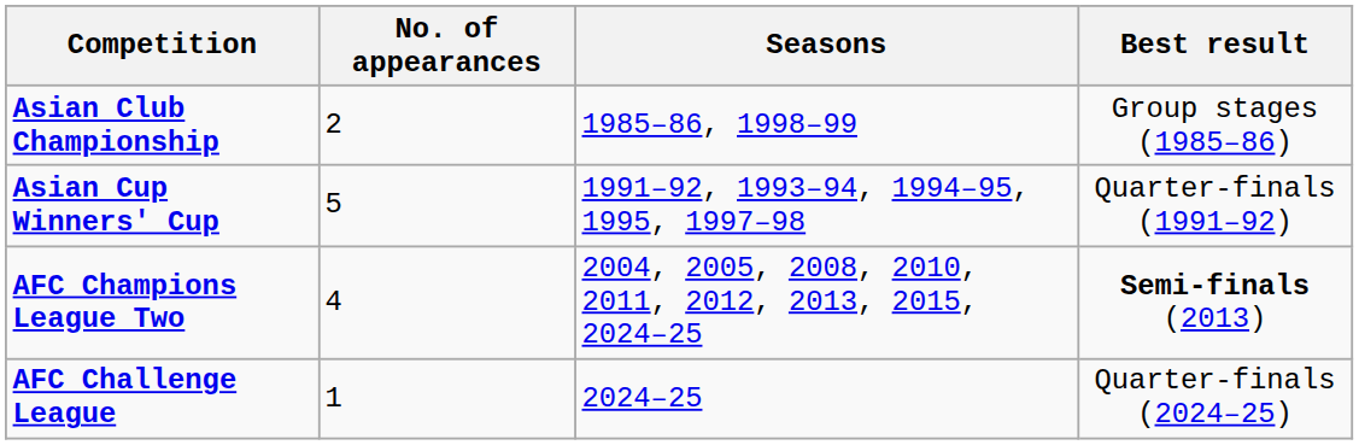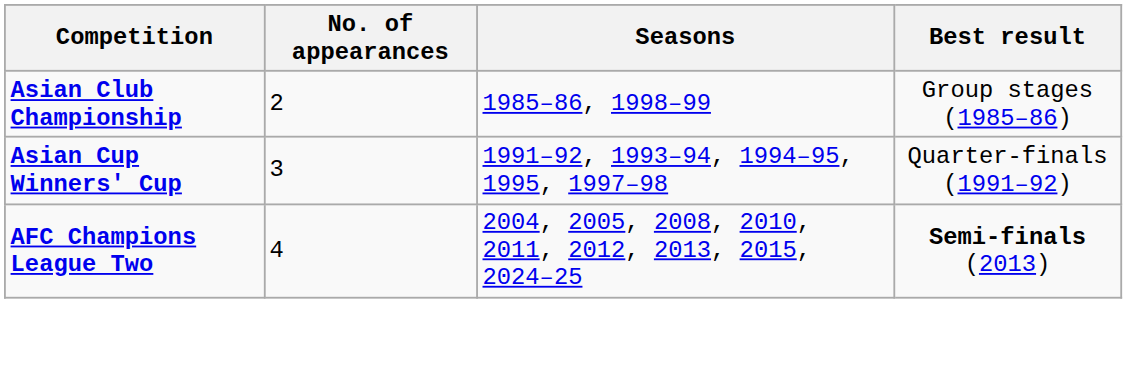Asian Cup Winners' Cup | No. of appearances: 5 -> 3
- row: AFC Challenge League | 1 | 2024–25 | Quarter-finals (2024–25)
